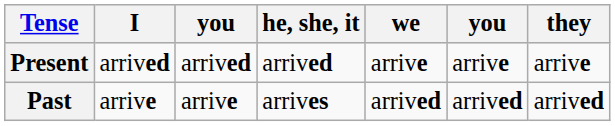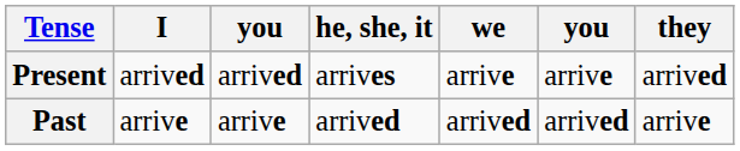Present | he, she, it: arrived -> arrives
Present | they: arrive -> arrived
Past | he, she, it: arrives -> arrived
Past | they: arrived -> arrive
